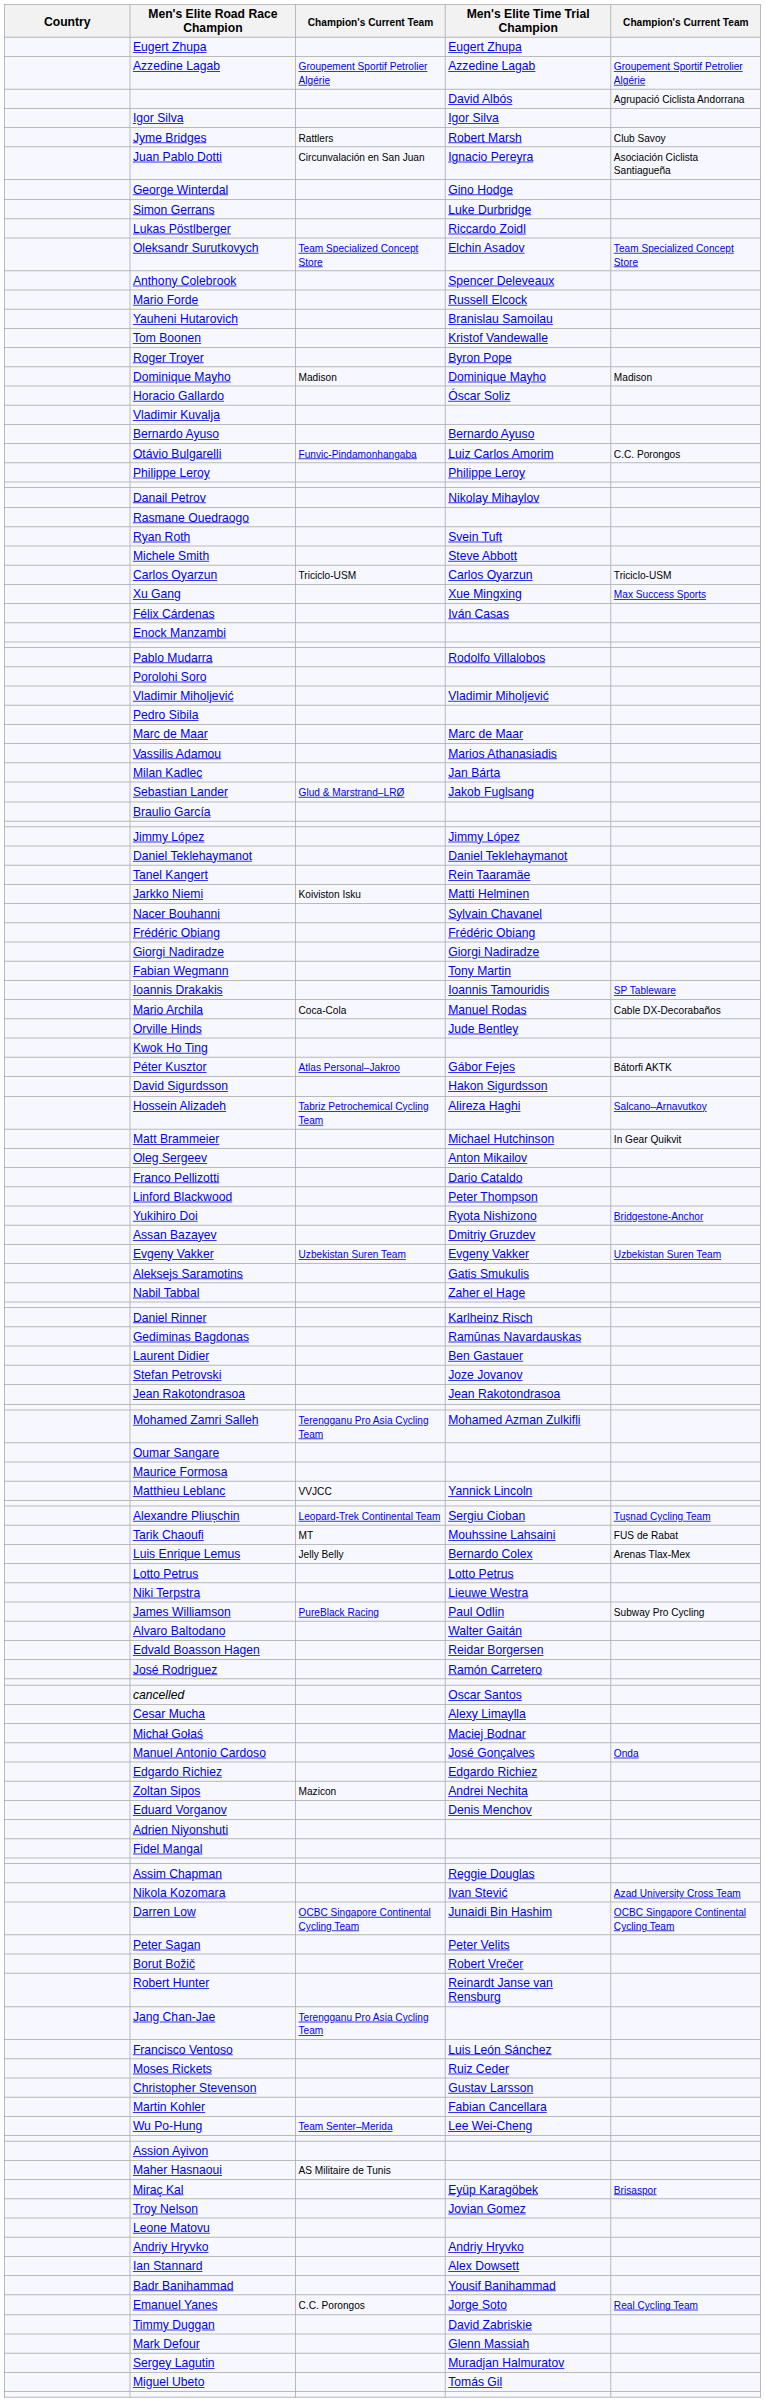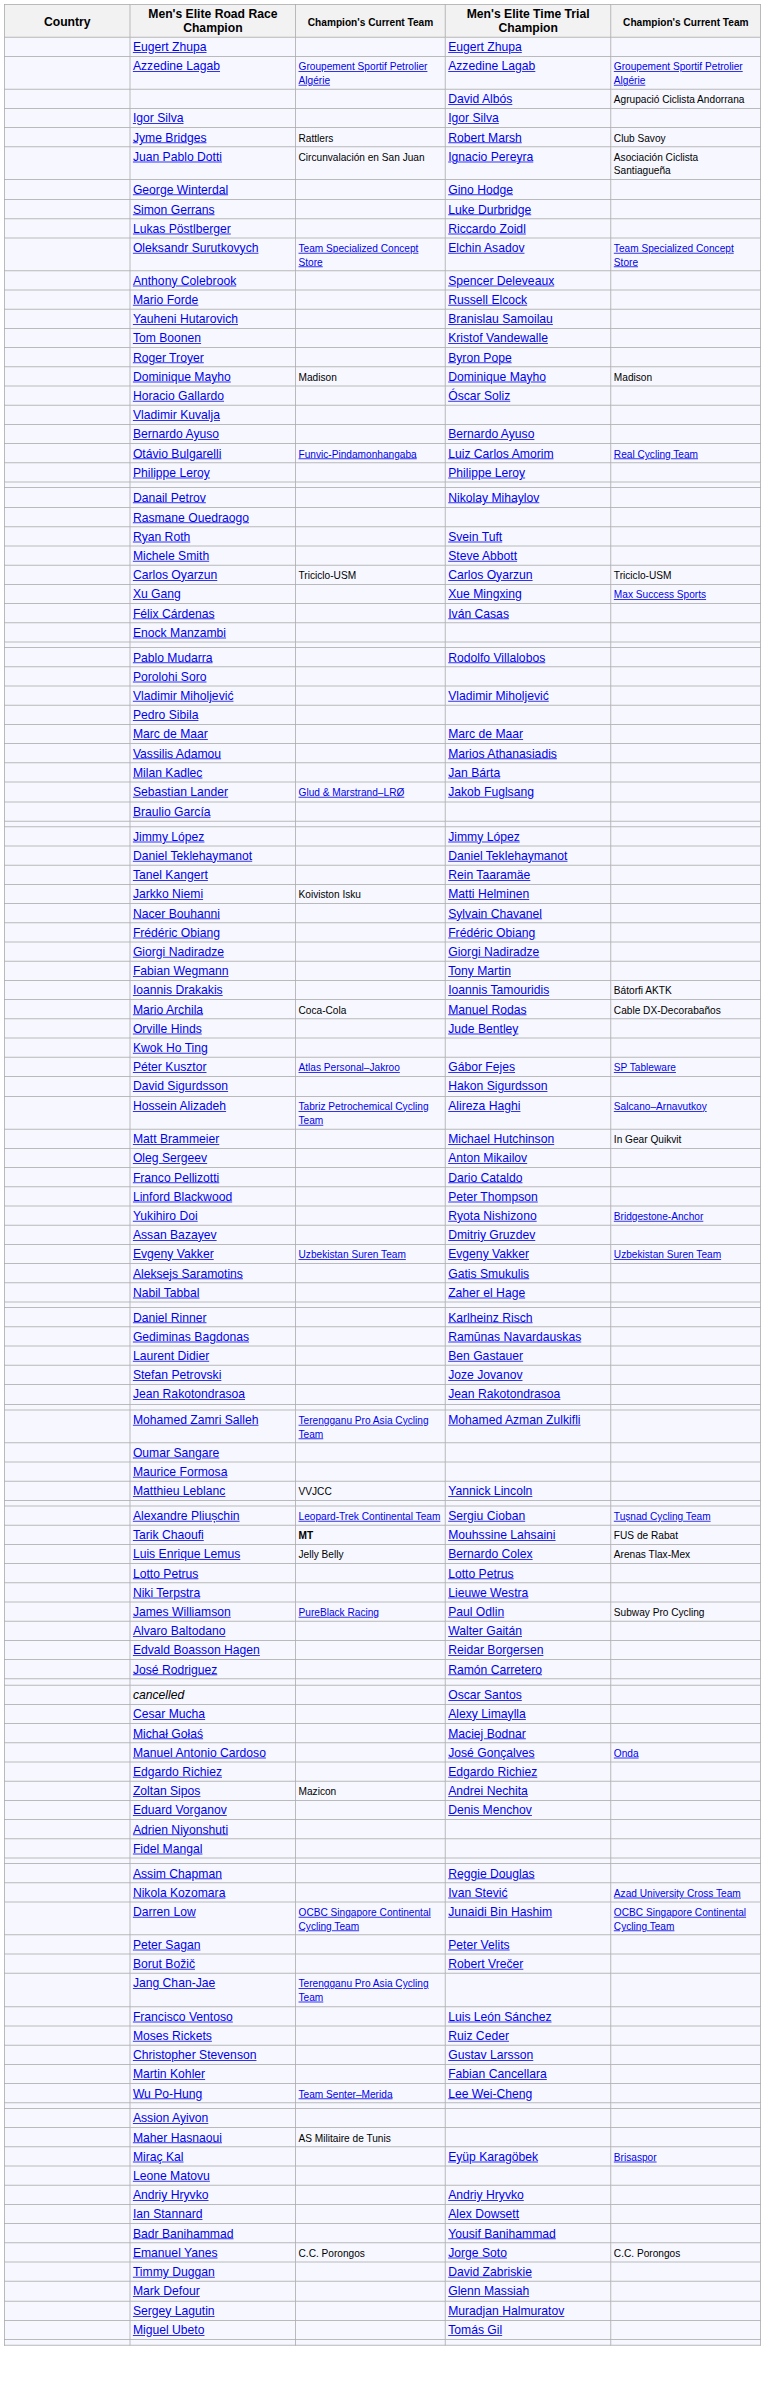Otávio Bulgarelli | column 5: C.C. Porongos -> Real Cycling Team
Ioannis Drakakis | column 5: SP Tableware -> Bátorfi AKTK
Péter Kusztor | column 5: Bátorfi AKTK -> SP Tableware
Tarik Chaoufi | column 3: normal -> bold
- row: Robert Hunter | Reinardt Janse van Rensburg
- row: Troy Nelson | Jovian Gomez
Emanuel Yanes | column 5: Real Cycling Team -> C.C. Porongos
